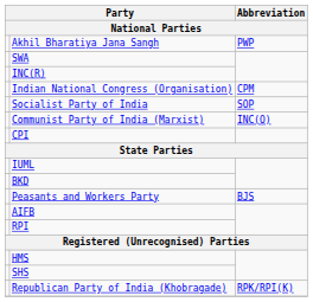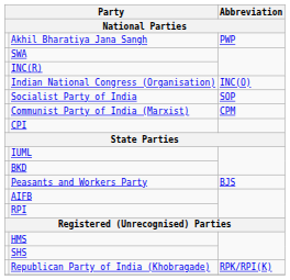Indian National Congress (Organisation) | Abbreviation: CPM -> INC(O)
Communist Party of India (Marxist) | Abbreviation: INC(O) -> CPM
